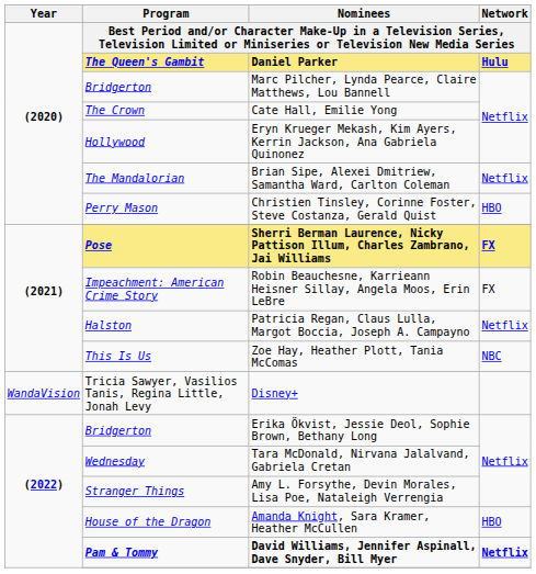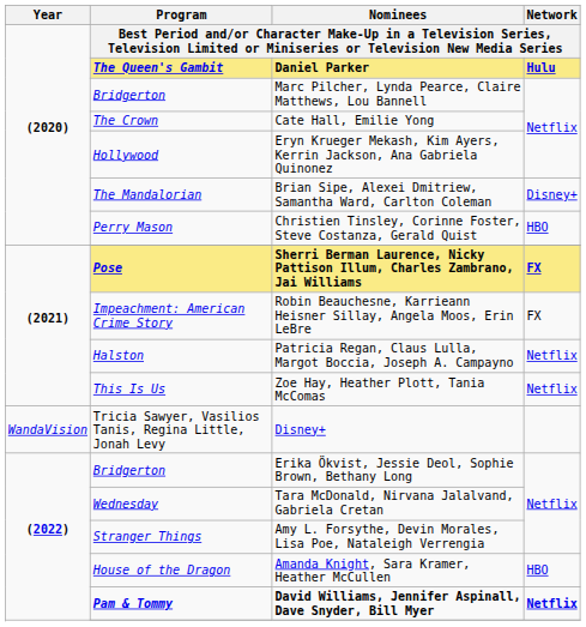Brian Sipe, Alexei Dmitriew, Samantha Ward, Carlton Coleman | Network: Netflix -> Disney+
Zoe Hay, Heather Plott, Tania McComas | Network: NBC -> Netflix
